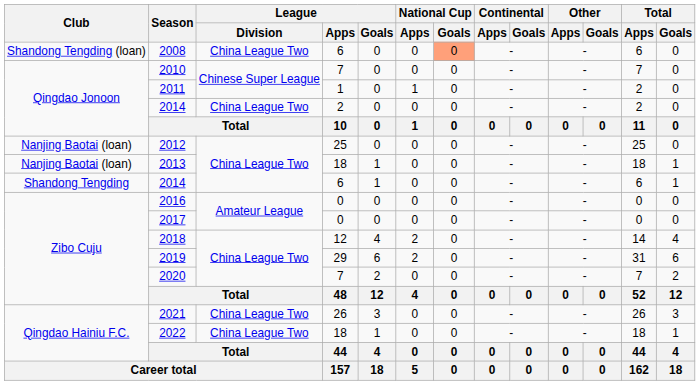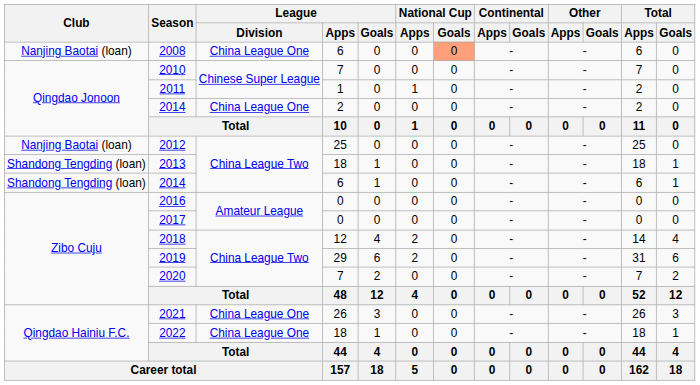2008 | Club: Shandong Tengding (loan) -> Nanjing Baotai (loan)
2008 | League / Division: China League Two -> China League One
2014 / 2 | League / Division: China League Two -> China League One
2013 | Club: Nanjing Baotai (loan) -> Shandong Tengding (loan)
2014 / 6 | Club: Shandong Tengding -> Shandong Tengding (loan)
2021 | League / Division: China League Two -> China League One
2022 | League / Division: China League Two -> China League One
